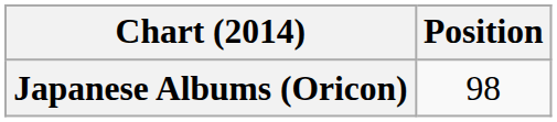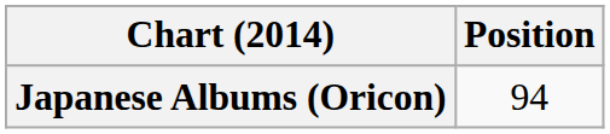Japanese Albums (Oricon) | Position: 98 -> 94
